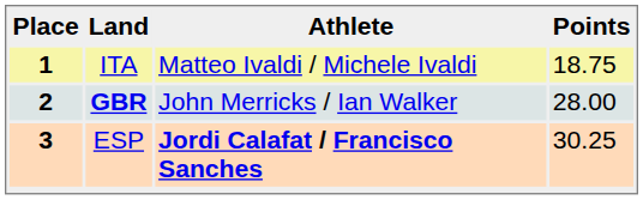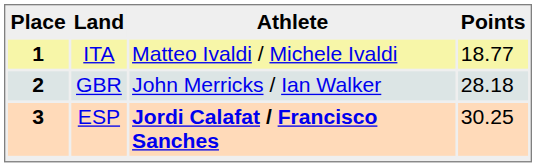1 | Points: 18.75 -> 18.77
2 | Land: bold -> normal
2 | Points: 28.00 -> 28.18
